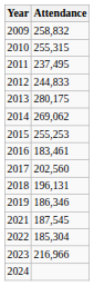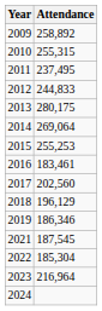2009 | Attendance: 258,832 -> 258,892
2014 | Attendance: 269,062 -> 269,064
2018 | Attendance: 196,131 -> 196,129
2023 | Attendance: 216,966 -> 216,964
